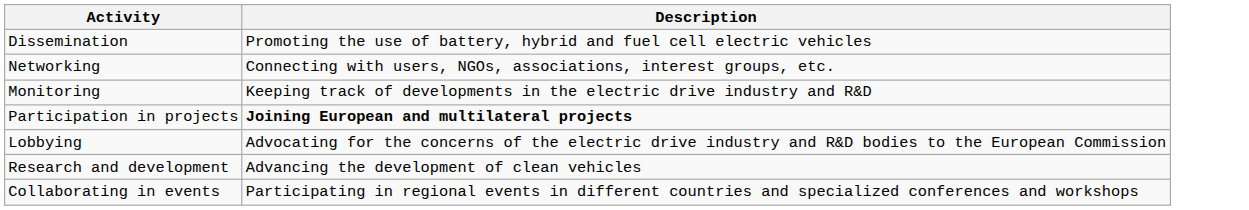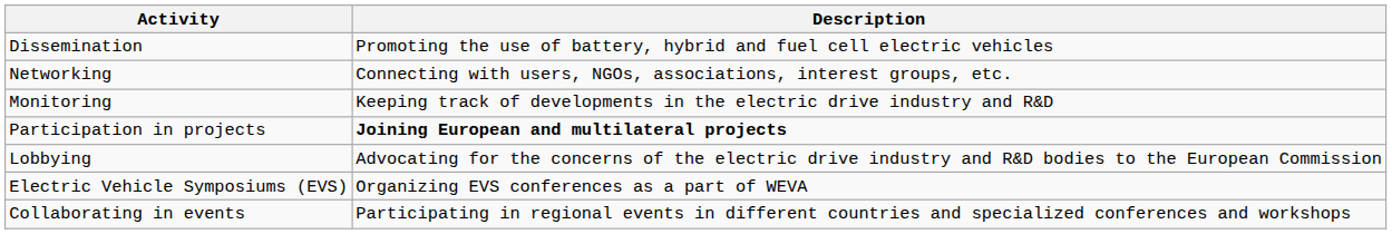- row: Research and development | Advancing the development of clean vehicles
+ row: Electric Vehicle Symposiums (EVS) | Organizing EVS conferences as a part of WEVA
